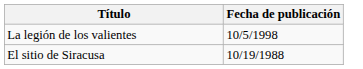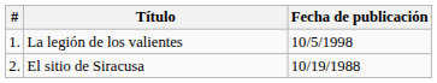+ column: # | 1. | 2.
